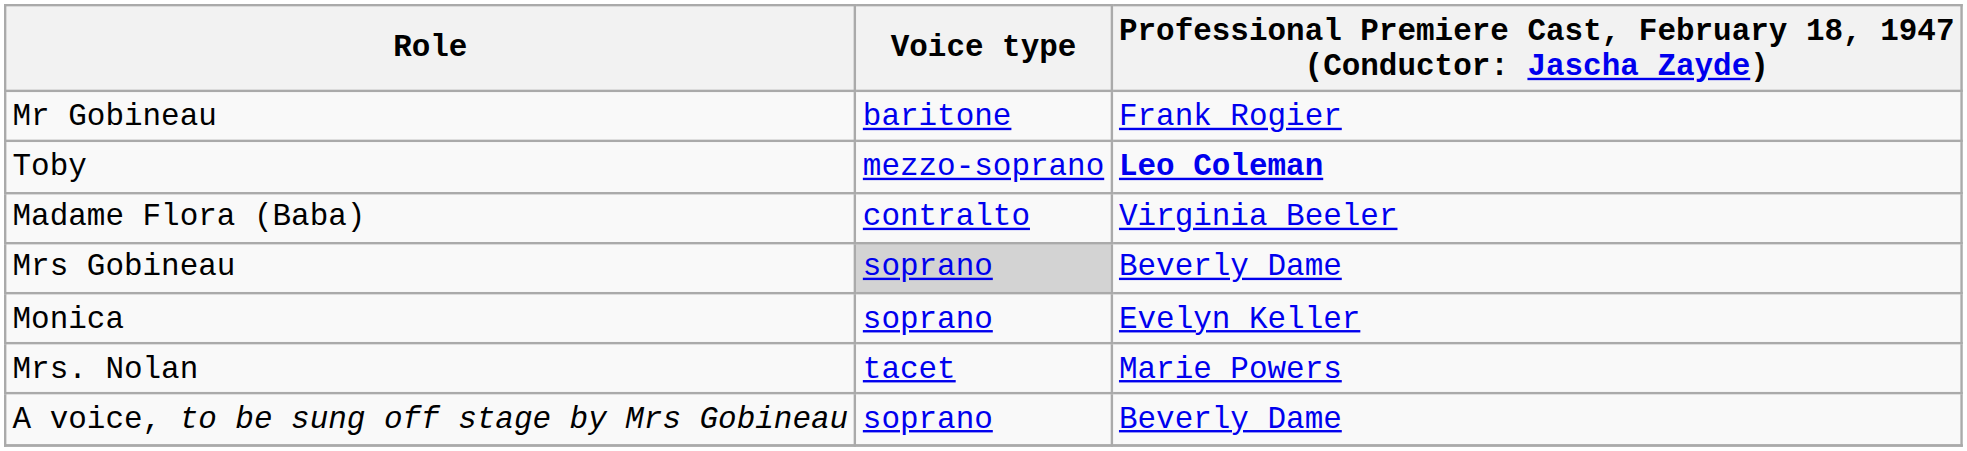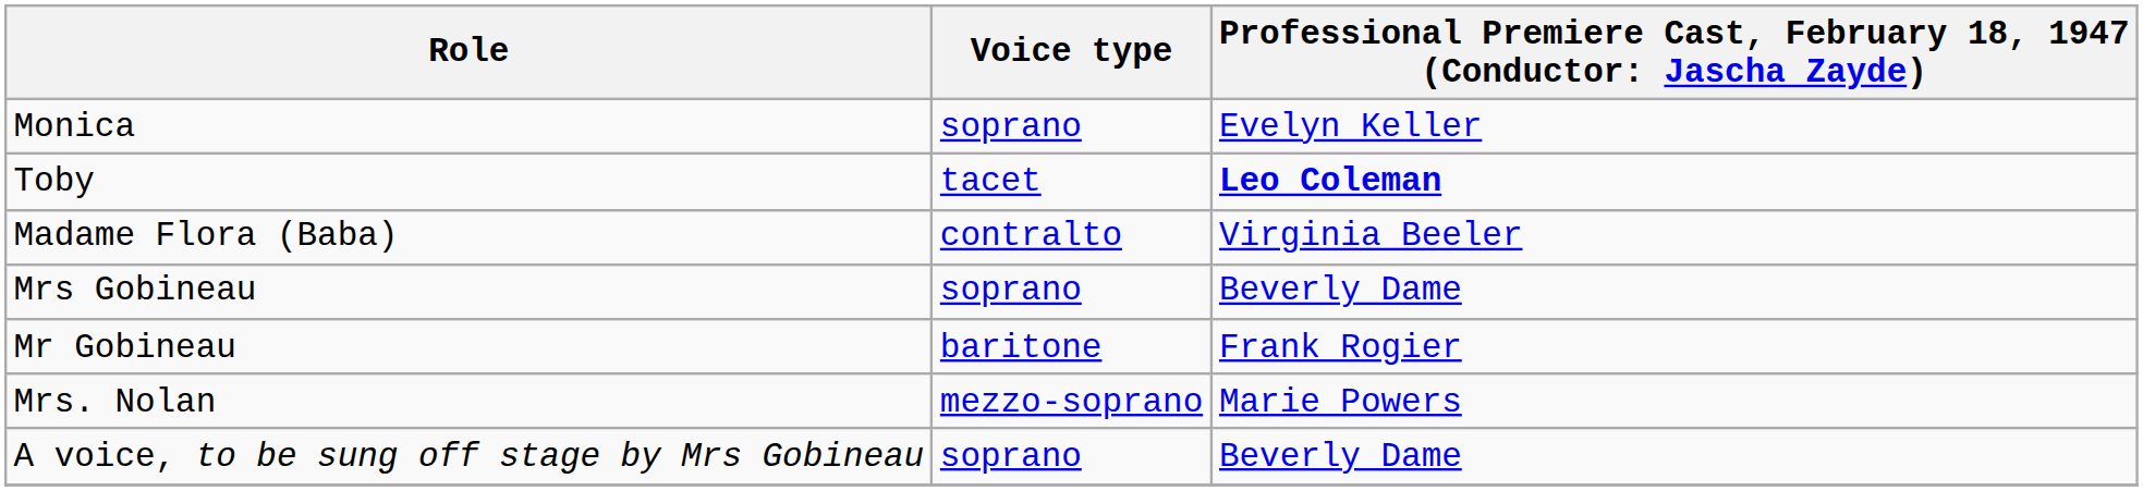rows swapped: Monica <-> Mr Gobineau
Toby | Voice type: mezzo-soprano -> tacet
Mrs Gobineau | Voice type: lightgrey background -> no background
Mrs. Nolan | Voice type: tacet -> mezzo-soprano
